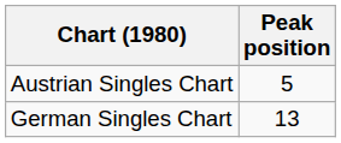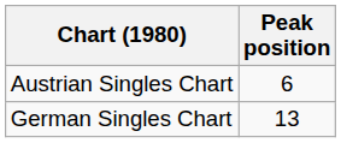Austrian Singles Chart | Peak position: 5 -> 6
